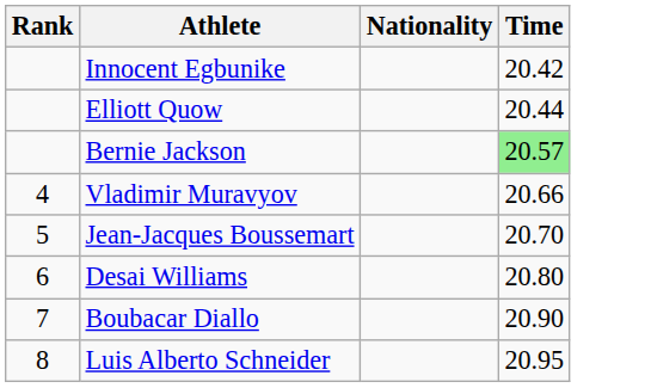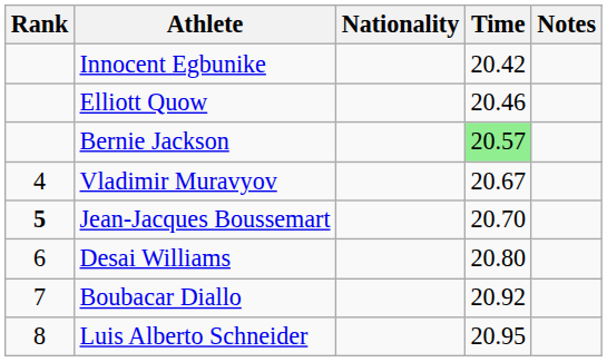+ column: Notes
Elliott Quow | Time: 20.44 -> 20.46
Vladimir Muravyov | Time: 20.66 -> 20.67
Jean-Jacques Boussemart | Rank: normal -> bold
Boubacar Diallo | Time: 20.90 -> 20.92
